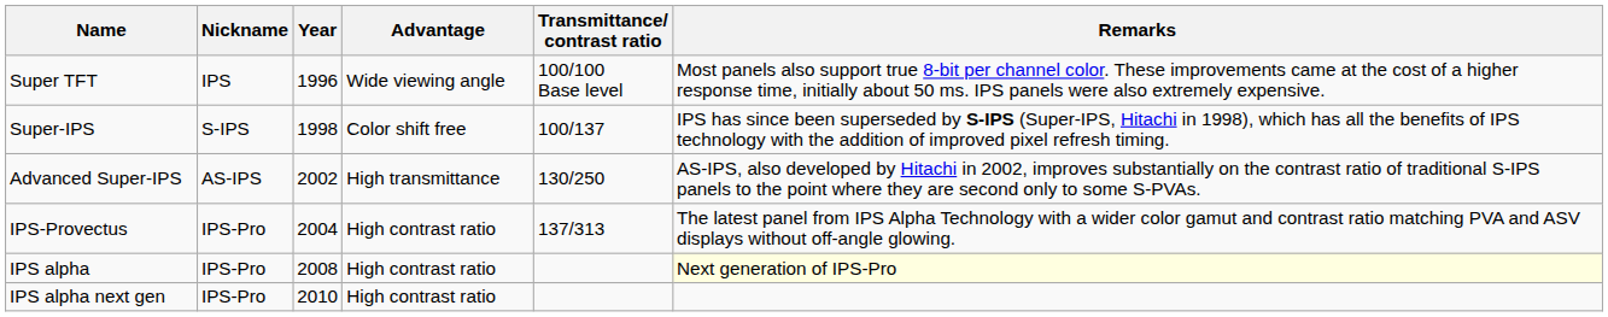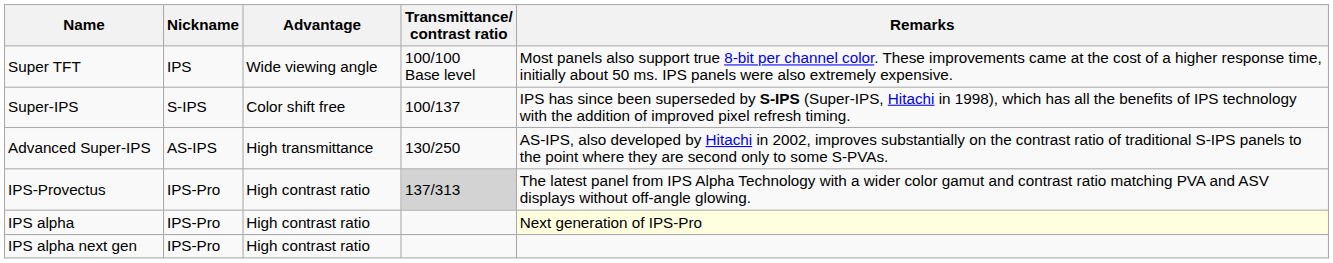- column: Year | 1996 | 1998 | 2002 | 2004 | 2008 | 2010
IPS-Provectus | Transmittance/ contrast ratio: no background -> lightgrey background
